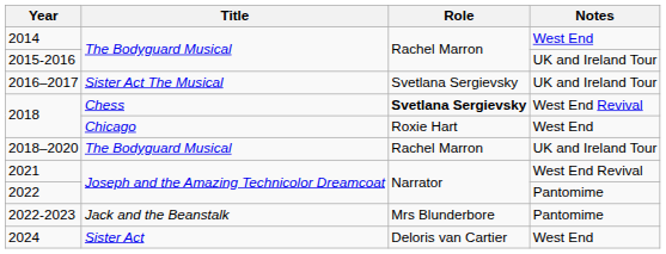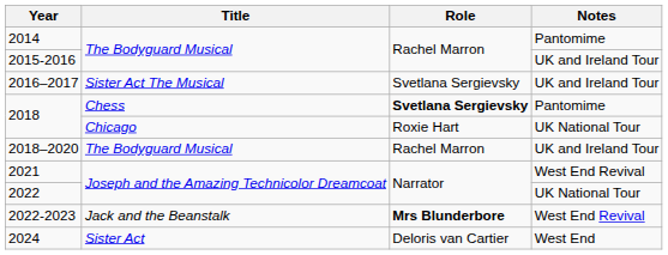2014 | Notes: West End -> Pantomime
2018 / Chess | Notes: West End Revival -> Pantomime
2018 / Chicago | Notes: West End -> UK National Tour
2022 | Notes: Pantomime -> UK National Tour
2022-2023 | Role: normal -> bold
2022-2023 | Notes: Pantomime -> West End Revival
